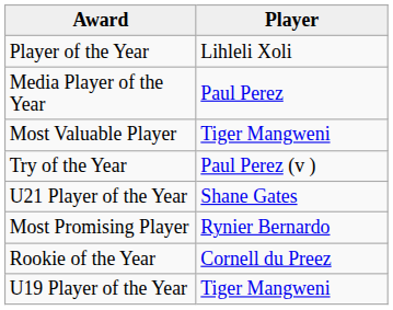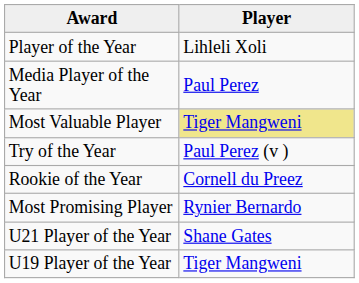Most Valuable Player | Player: no background -> khaki background
rows swapped: Rookie of the Year <-> U21 Player of the Year
